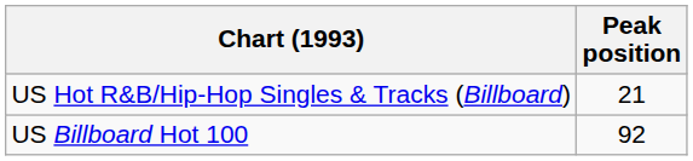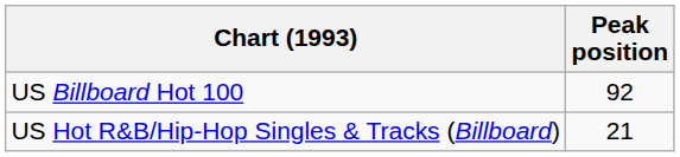rows swapped: US Billboard Hot 100 <-> US Hot R&B/Hip-Hop Singles & Tracks (Billboard)
